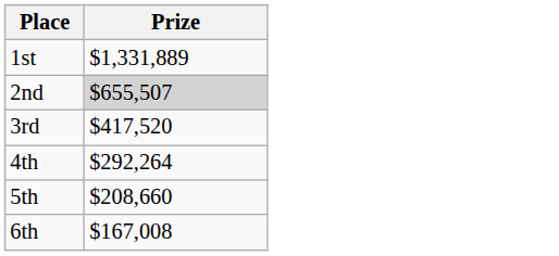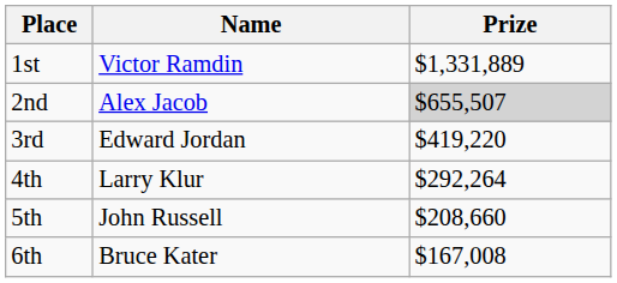+ column: Name | Victor Ramdin | Alex Jacob | Edward Jordan | Larry Klur | John Russell | Bruce Kater
3rd | Prize: $417,520 -> $419,220
